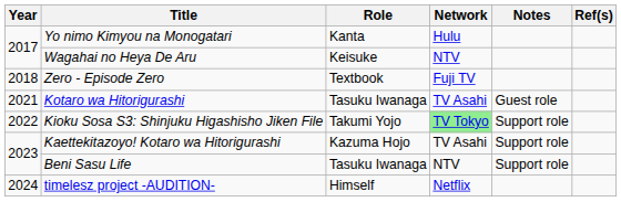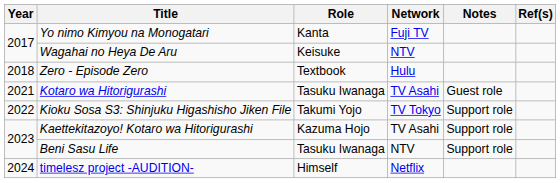Yo nimo Kimyou na Monogatari | Network: Hulu -> Fuji TV
Zero - Episode Zero | Network: Fuji TV -> Hulu
Kioku Sosa S3: Shinjuku Higashisho Jiken File | Network: lightgreen background -> no background
